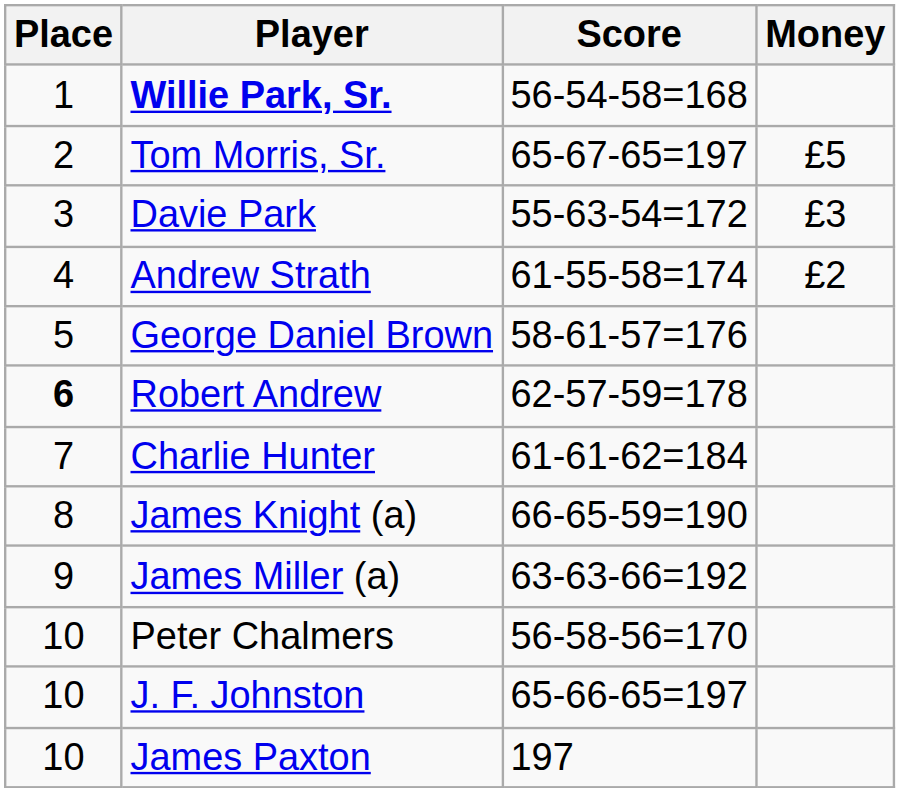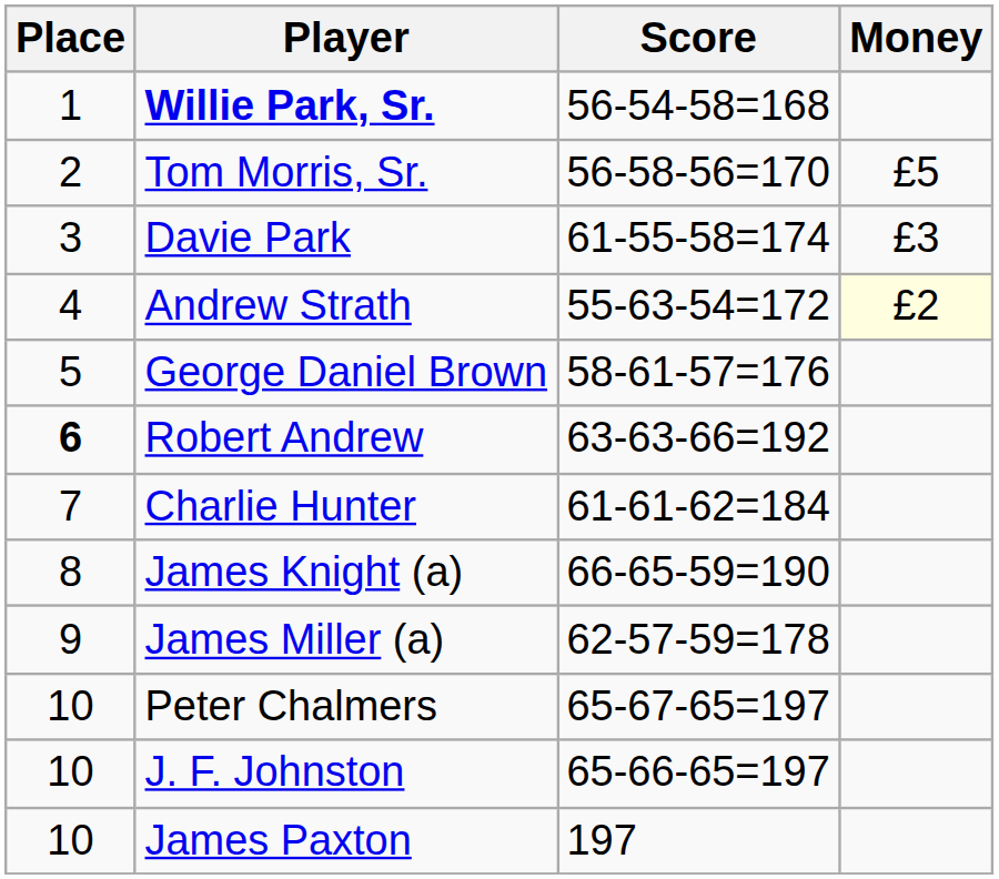Tom Morris, Sr. | Score: 65-67-65=197 -> 56-58-56=170
Davie Park | Score: 55-63-54=172 -> 61-55-58=174
Andrew Strath | Score: 61-55-58=174 -> 55-63-54=172
Andrew Strath | Money: no background -> lightyellow background
Robert Andrew | Score: 62-57-59=178 -> 63-63-66=192
James Miller (a) | Score: 63-63-66=192 -> 62-57-59=178
Peter Chalmers | Score: 56-58-56=170 -> 65-67-65=197
